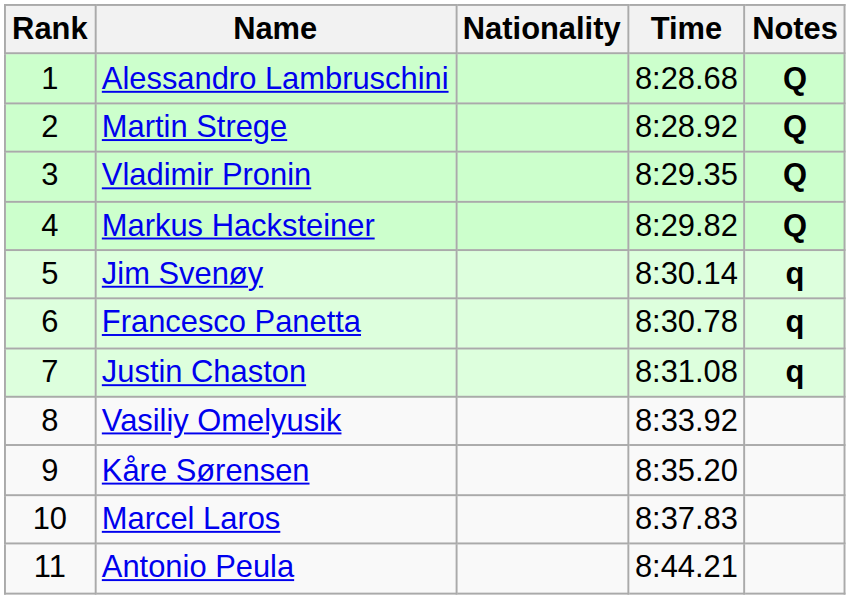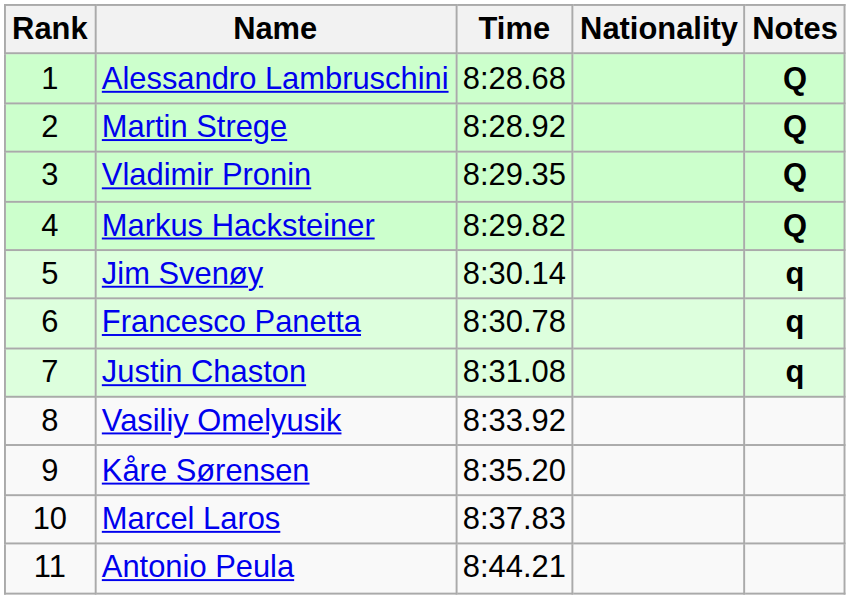columns swapped: Nationality <-> Time
